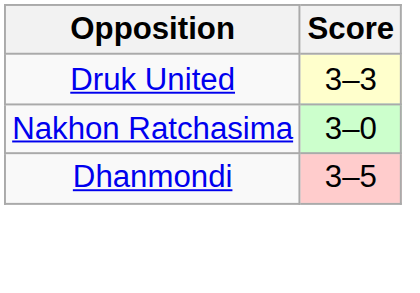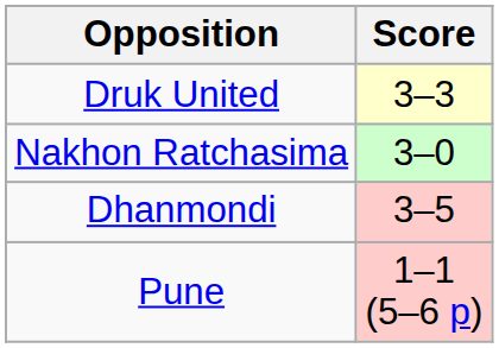+ row: Pune | 1–1 (5–6 p)
